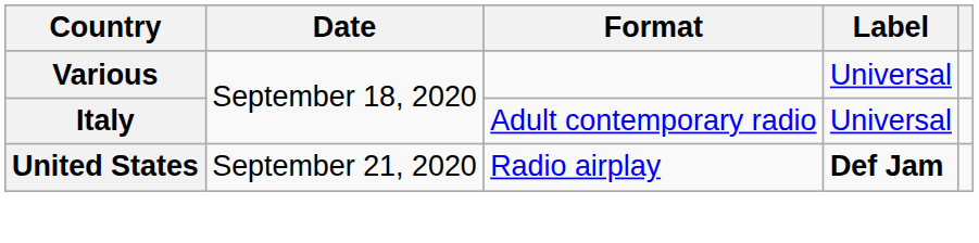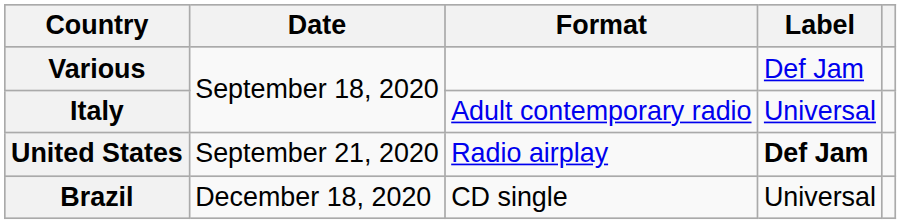Various | Label: Universal -> Def Jam
+ row: Brazil | December 18, 2020 | CD single | Universal
